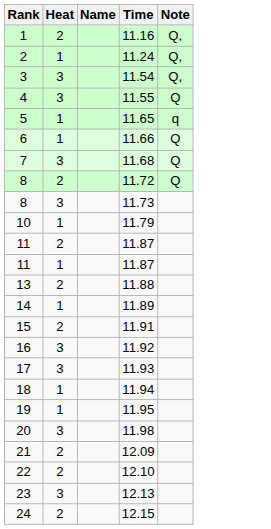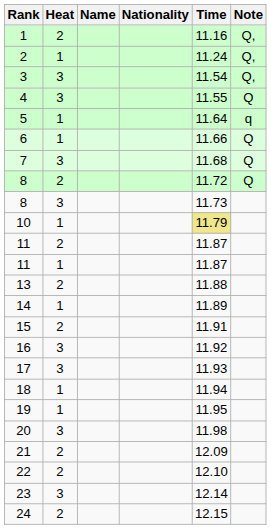+ column: Nationality
5 | Time: 11.65 -> 11.64
10 | Time: no background -> khaki background
23 | Time: 12.13 -> 12.14
